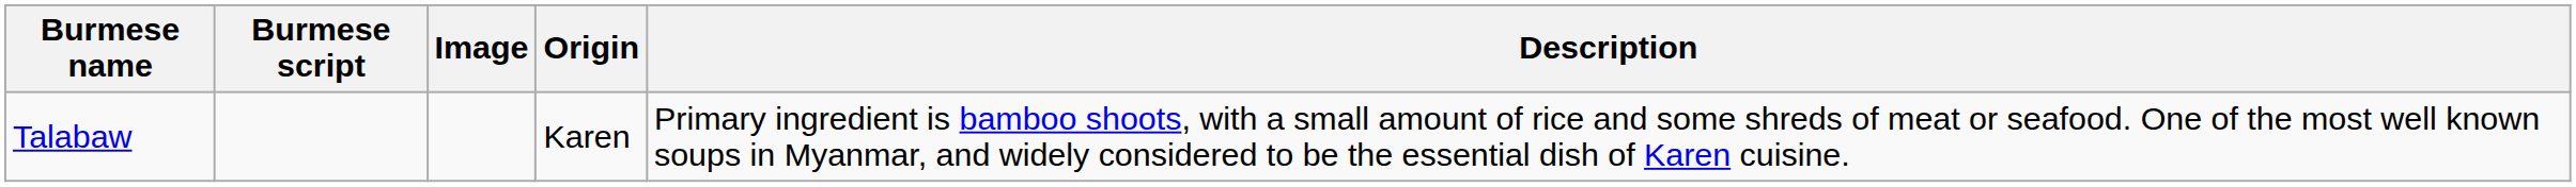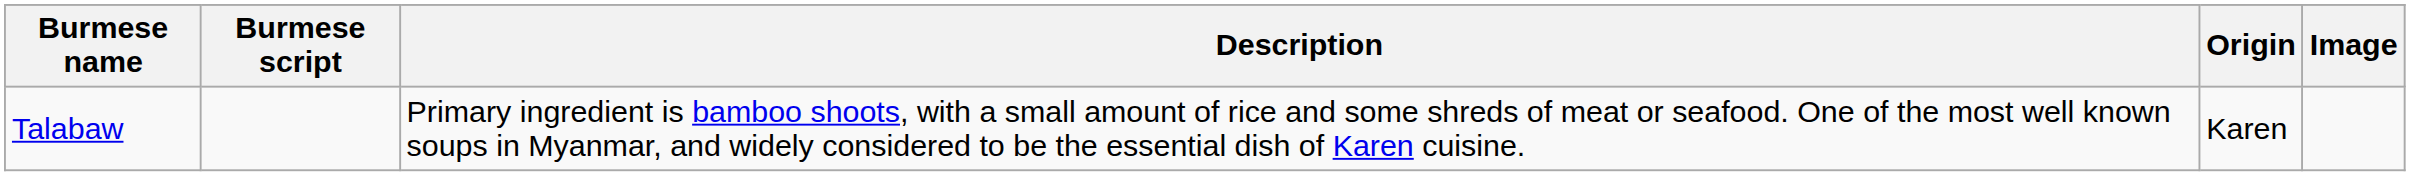columns swapped: Image <-> Description
